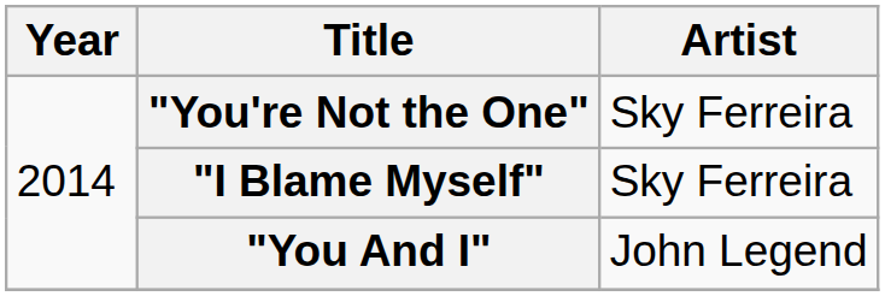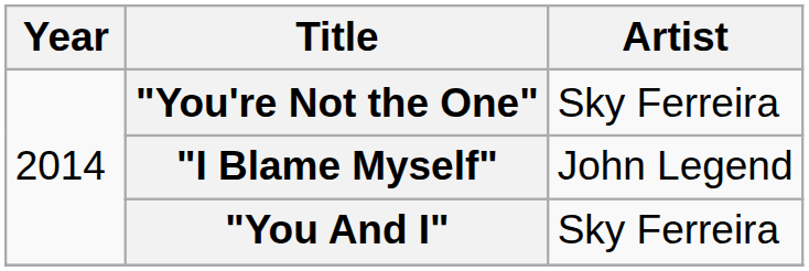"I Blame Myself" | Artist: Sky Ferreira -> John Legend
"You And I" | Artist: John Legend -> Sky Ferreira
